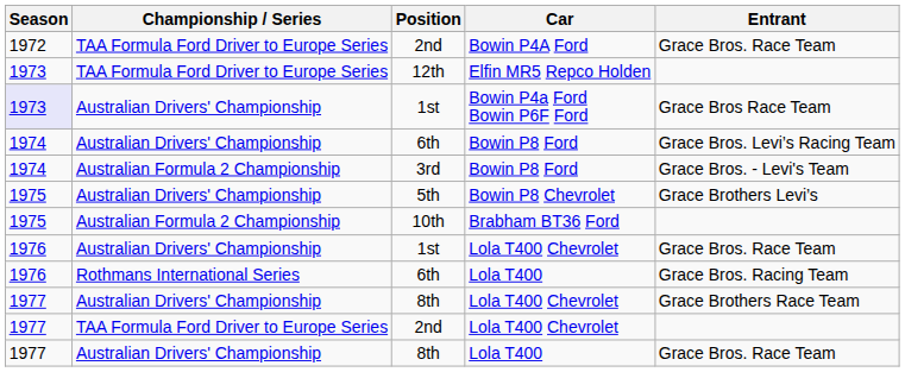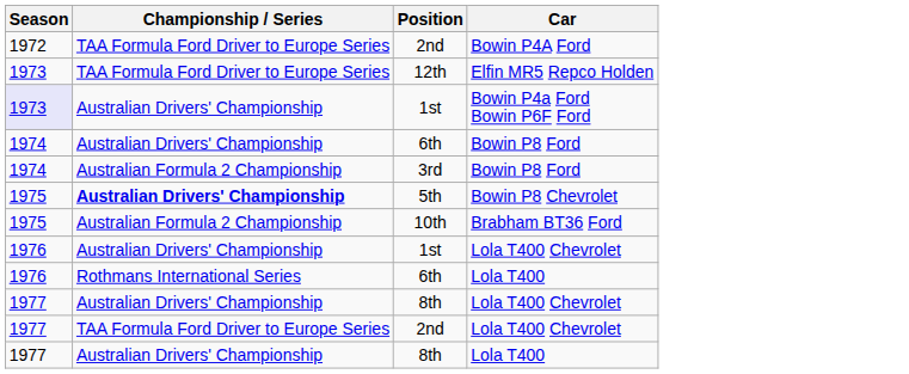- column: Entrant | Grace Bros. Race Team | Grace Bros Race Team | Grace Bros. Levi’s Racing Team | Grace Bros. - Levi's Team | Grace Brothers Levi’s | Grace Bros. Race Team | Grace Bros. Racing Team | Grace Brothers Race Team | Grace Bros. Race Team
5th | Championship / Series: normal -> bold
